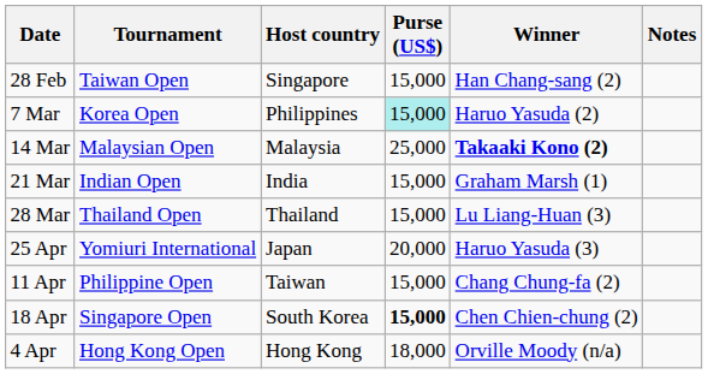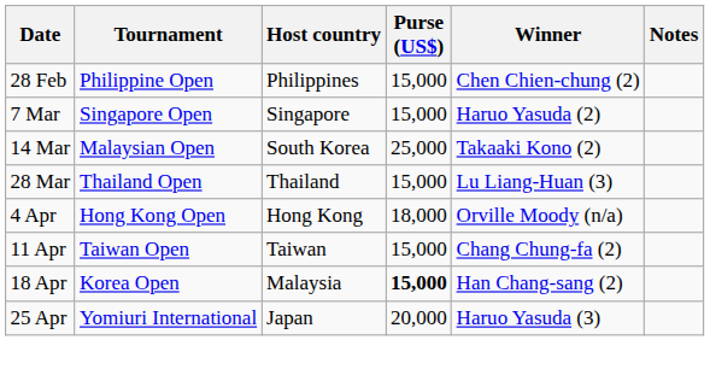28 Feb | Tournament: Taiwan Open -> Philippine Open
28 Feb | Host country: Singapore -> Philippines
28 Feb | Winner: Han Chang-sang (2) -> Chen Chien-chung (2)
7 Mar | Tournament: Korea Open -> Singapore Open
7 Mar | Host country: Philippines -> Singapore
7 Mar | Purse (US$): paleturquoise background -> no background
14 Mar | Host country: Malaysia -> South Korea
14 Mar | Winner: bold -> normal
- row: 21 Mar | Indian Open | India | 15,000 | Graham Marsh (1)
rows swapped: 4 Apr <-> 25 Apr
11 Apr | Tournament: Philippine Open -> Taiwan Open
18 Apr | Tournament: Singapore Open -> Korea Open
18 Apr | Host country: South Korea -> Malaysia
18 Apr | Winner: Chen Chien-chung (2) -> Han Chang-sang (2)
